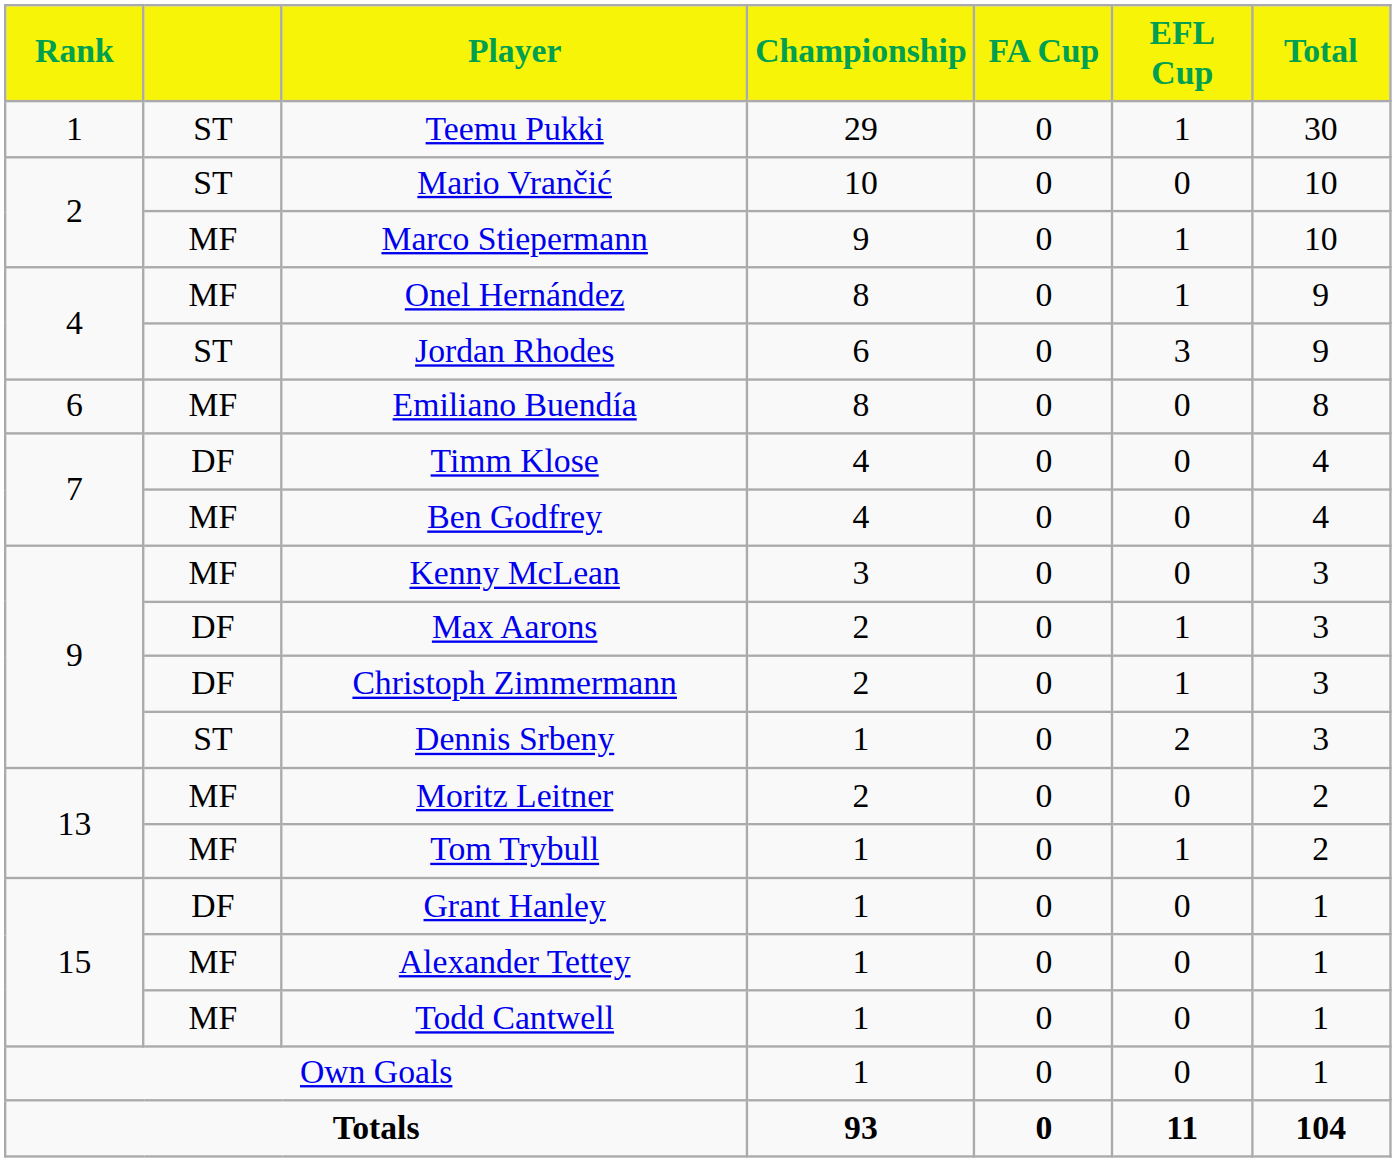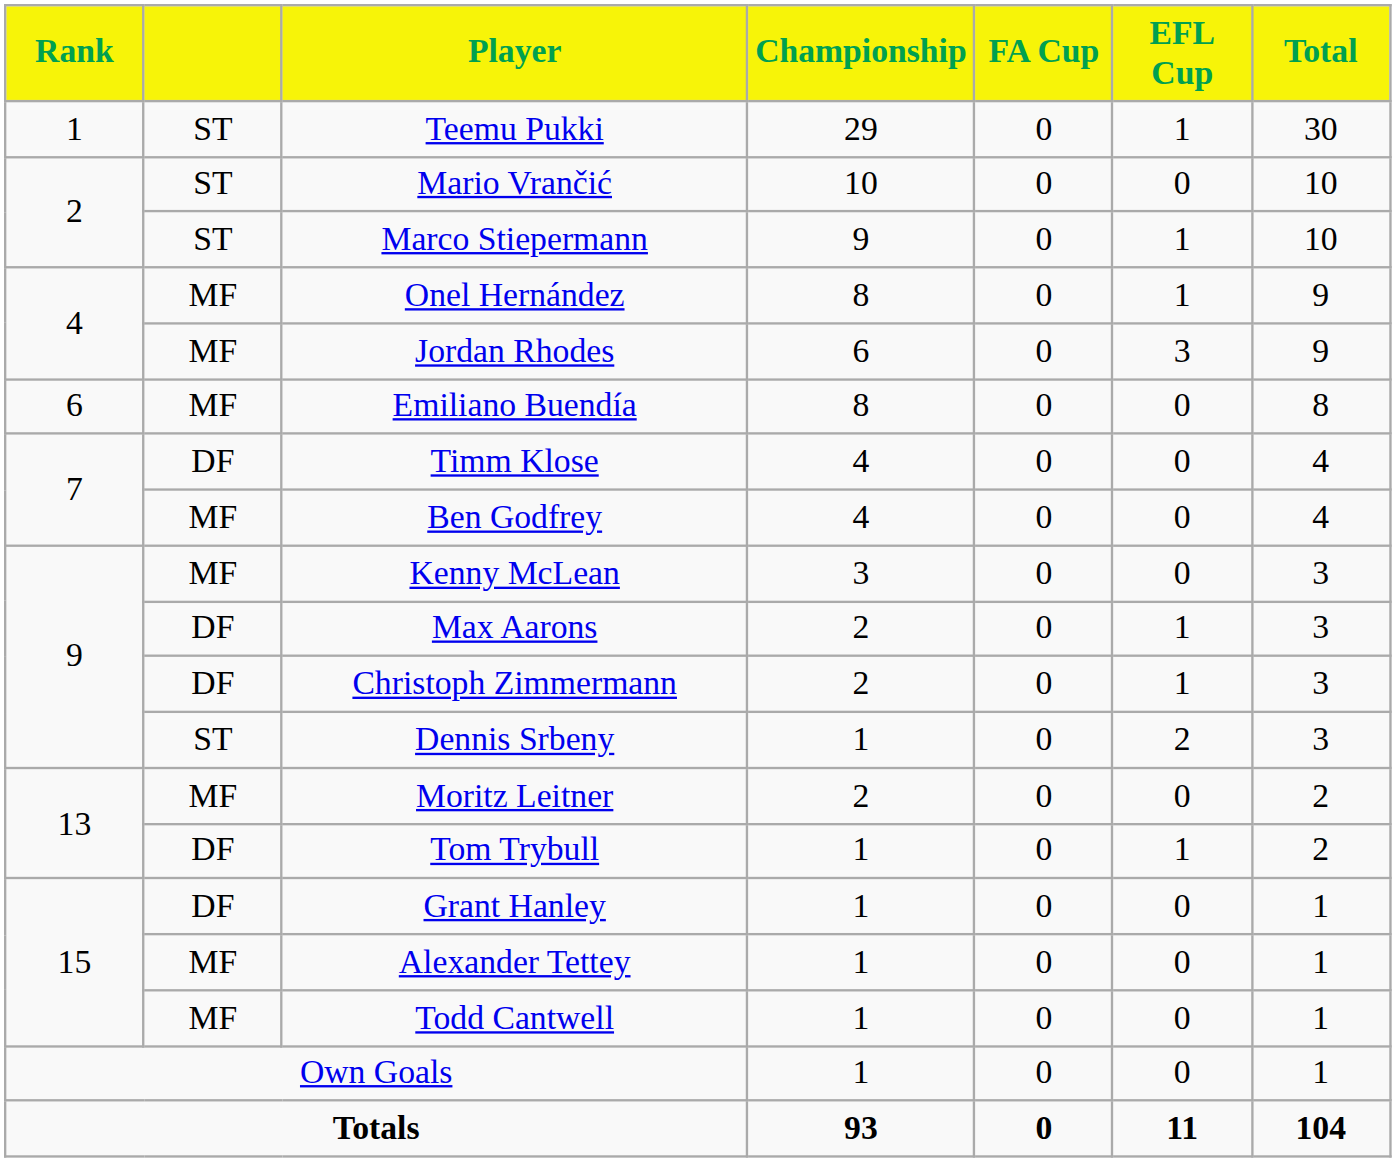Marco Stiepermann | column 2: MF -> ST
Jordan Rhodes | column 2: ST -> MF
Tom Trybull | column 2: MF -> DF
